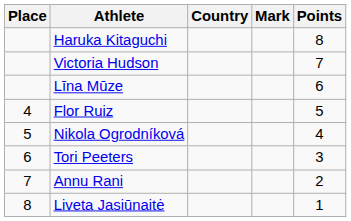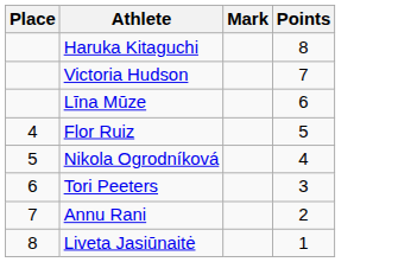- column: Country
